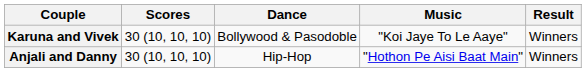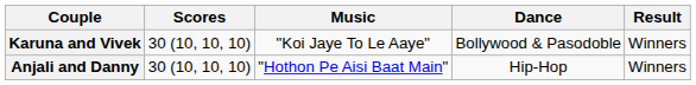columns swapped: Dance <-> Music
